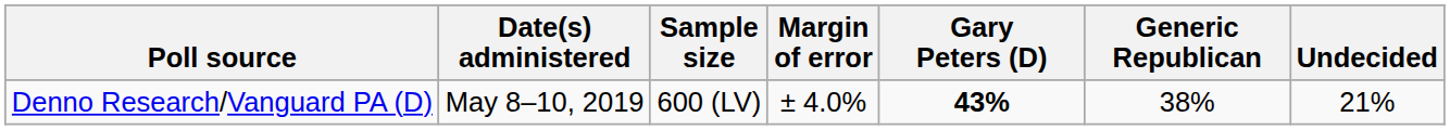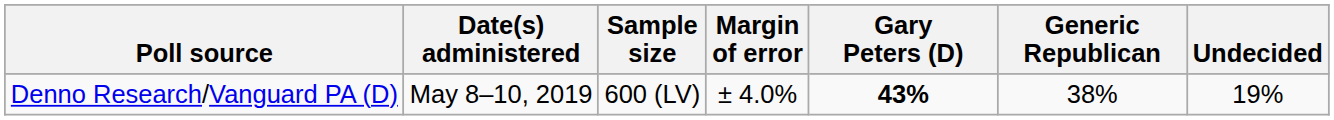Denno Research/Vanguard PA (D) | Undecided: 21% -> 19%
